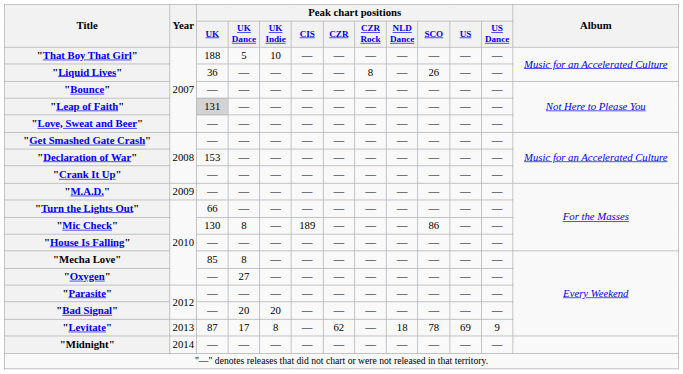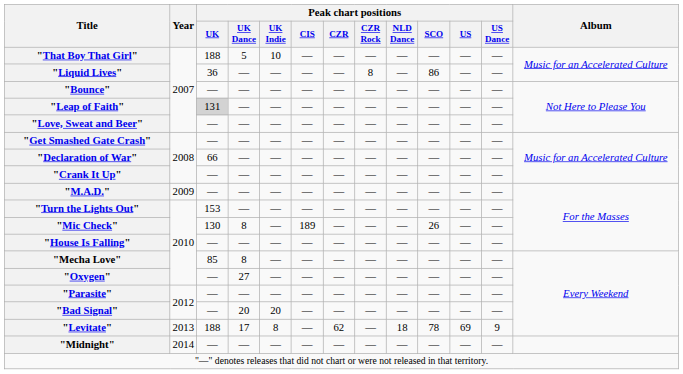"Liquid Lives" | Peak chart positions / SCO: 26 -> 86
"Declaration of War" | Peak chart positions / UK: 153 -> 66
"Turn the Lights Out" | Peak chart positions / UK: 66 -> 153
"Mic Check" | Peak chart positions / SCO: 86 -> 26
"Levitate" | Peak chart positions / UK: 87 -> 188
